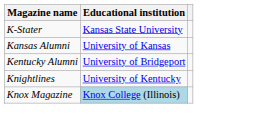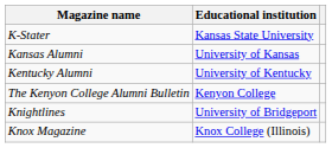Kentucky Alumni | Educational institution: University of Bridgeport -> University of Kentucky
+ row: The Kenyon College Alumni Bulletin | Kenyon College
Knightlines | Educational institution: University of Kentucky -> University of Bridgeport
Knox Magazine | Educational institution: lightblue background -> no background
